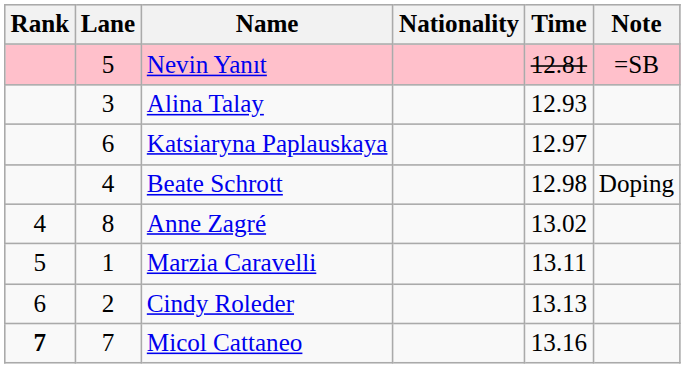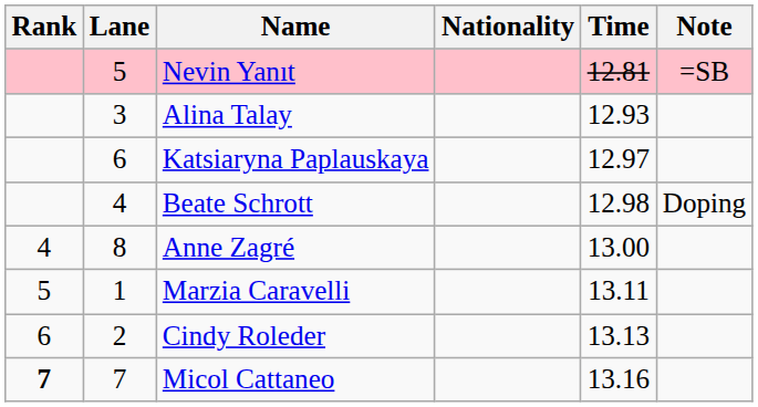Anne Zagré | Time: 13.02 -> 13.00
